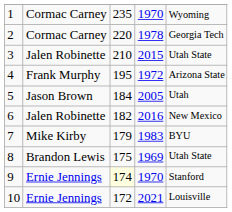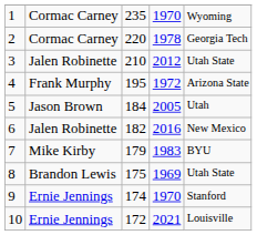3 | column 4: 2015 -> 2012
9 | column 3: lightyellow background -> no background
